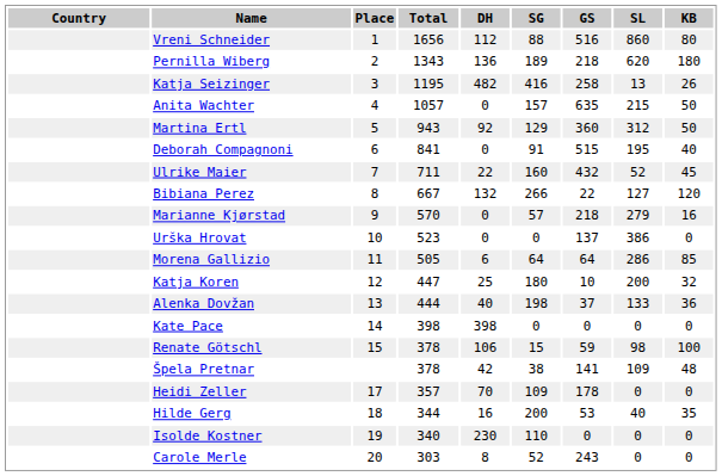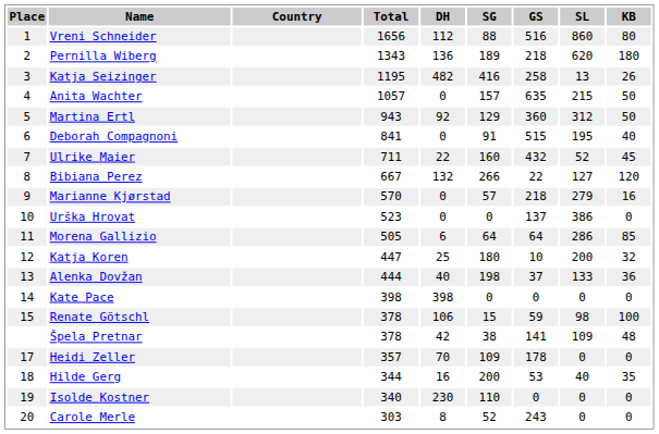columns swapped: Place <-> Country
